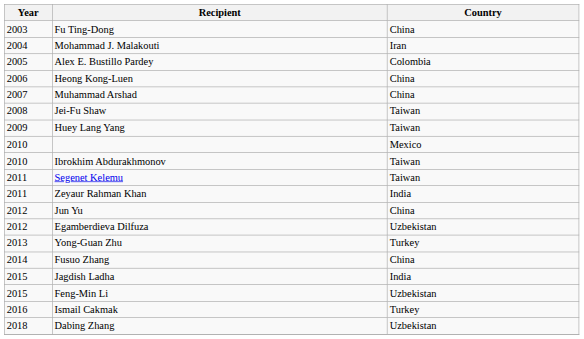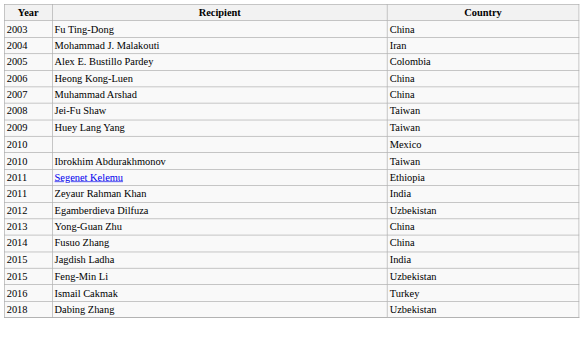Segenet Kelemu | Country: Taiwan -> Ethiopia
- row: 2012 | Jun Yu | China
Yong-Guan Zhu | Country: Turkey -> China
